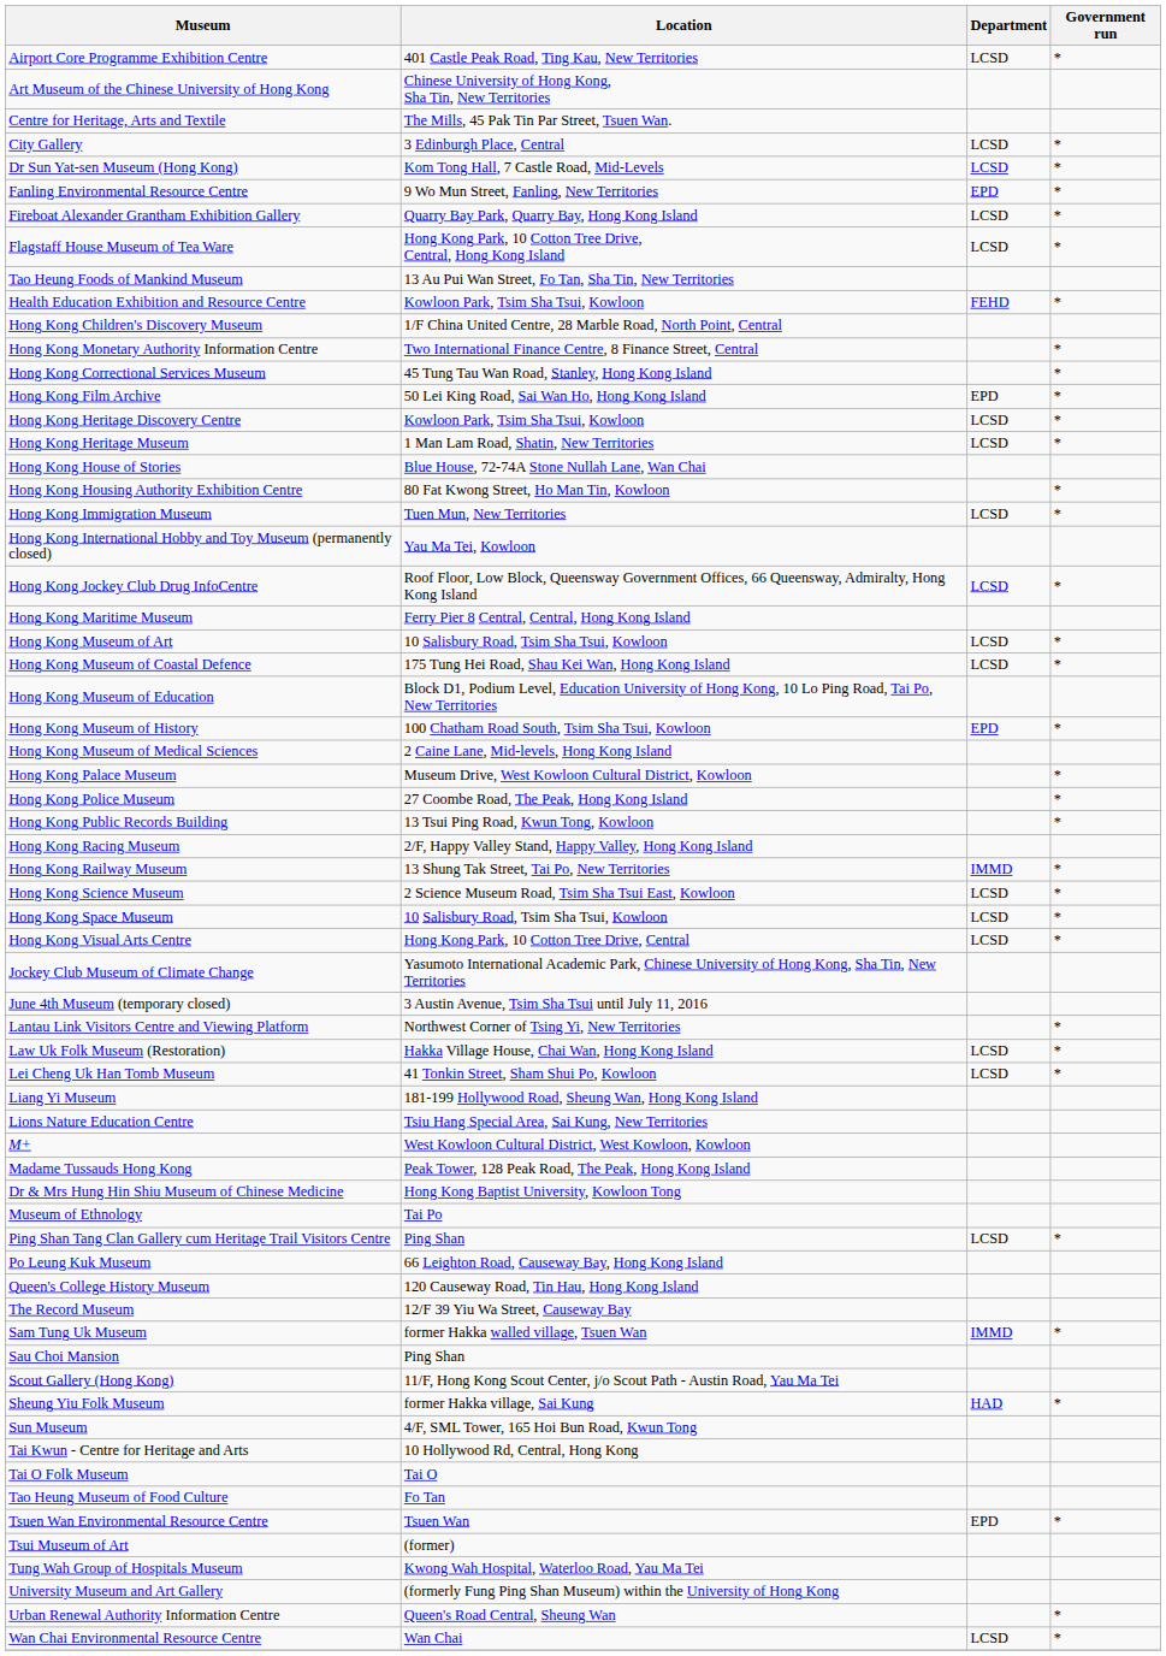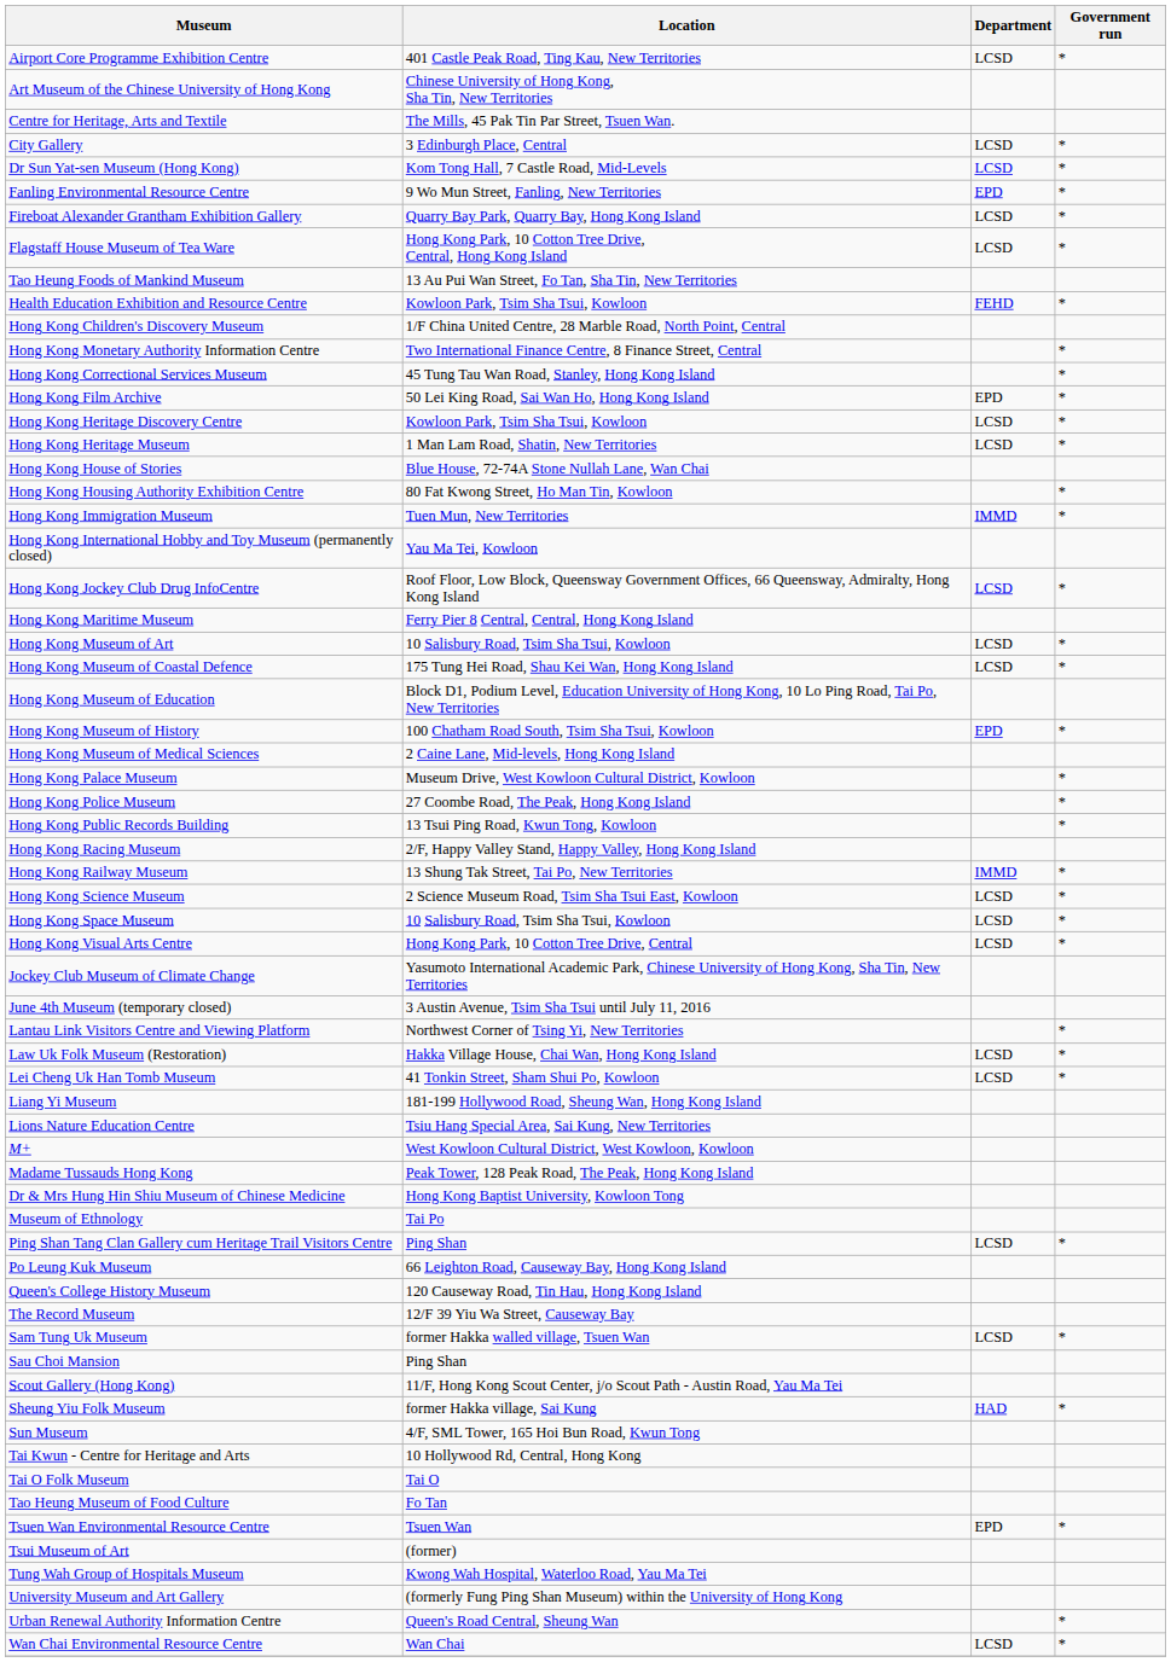Hong Kong Immigration Museum | Department: LCSD -> IMMD
Sam Tung Uk Museum | Department: IMMD -> LCSD
